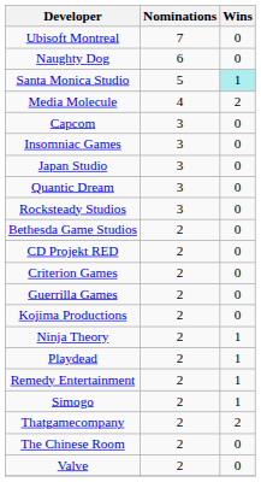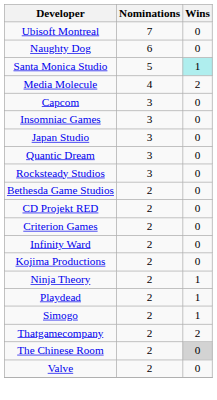- row: Guerrilla Games | 2 | 0
+ row: Infinity Ward | 2 | 0
- row: Remedy Entertainment | 2 | 1
The Chinese Room | Wins: no background -> lightgrey background
